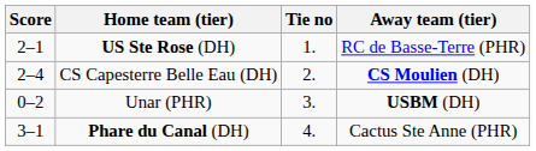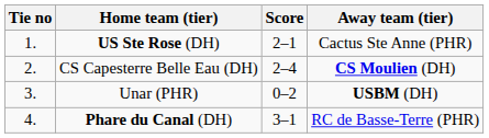columns swapped: Tie no <-> Score
US Ste Rose (DH) | Away team (tier): RC de Basse-Terre (PHR) -> Cactus Ste Anne (PHR)
Phare du Canal (DH) | Away team (tier): Cactus Ste Anne (PHR) -> RC de Basse-Terre (PHR)
